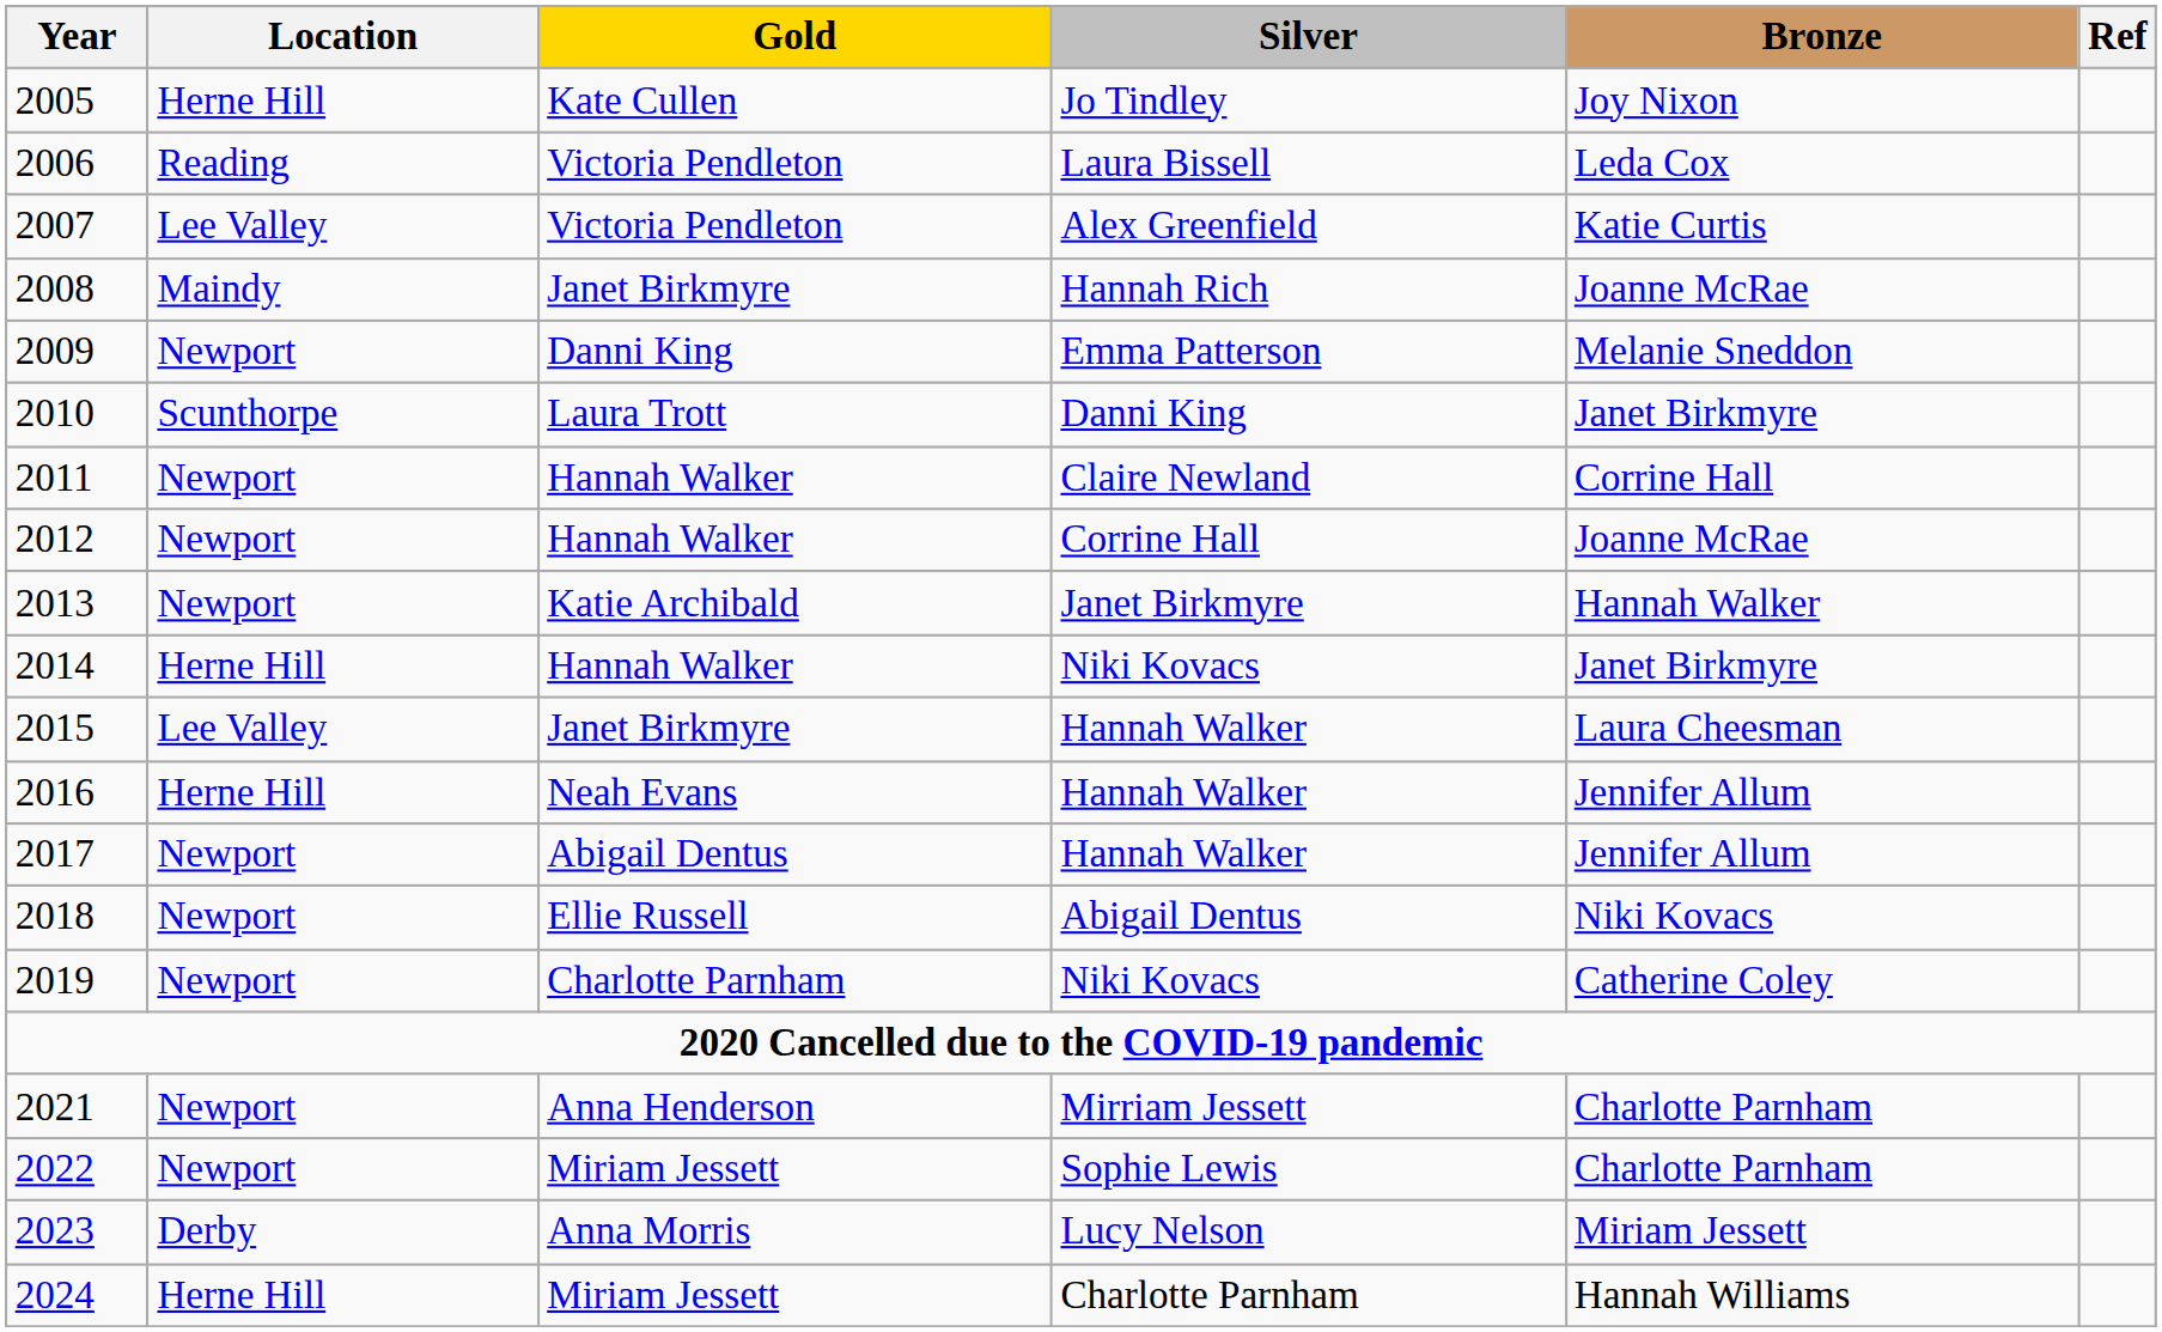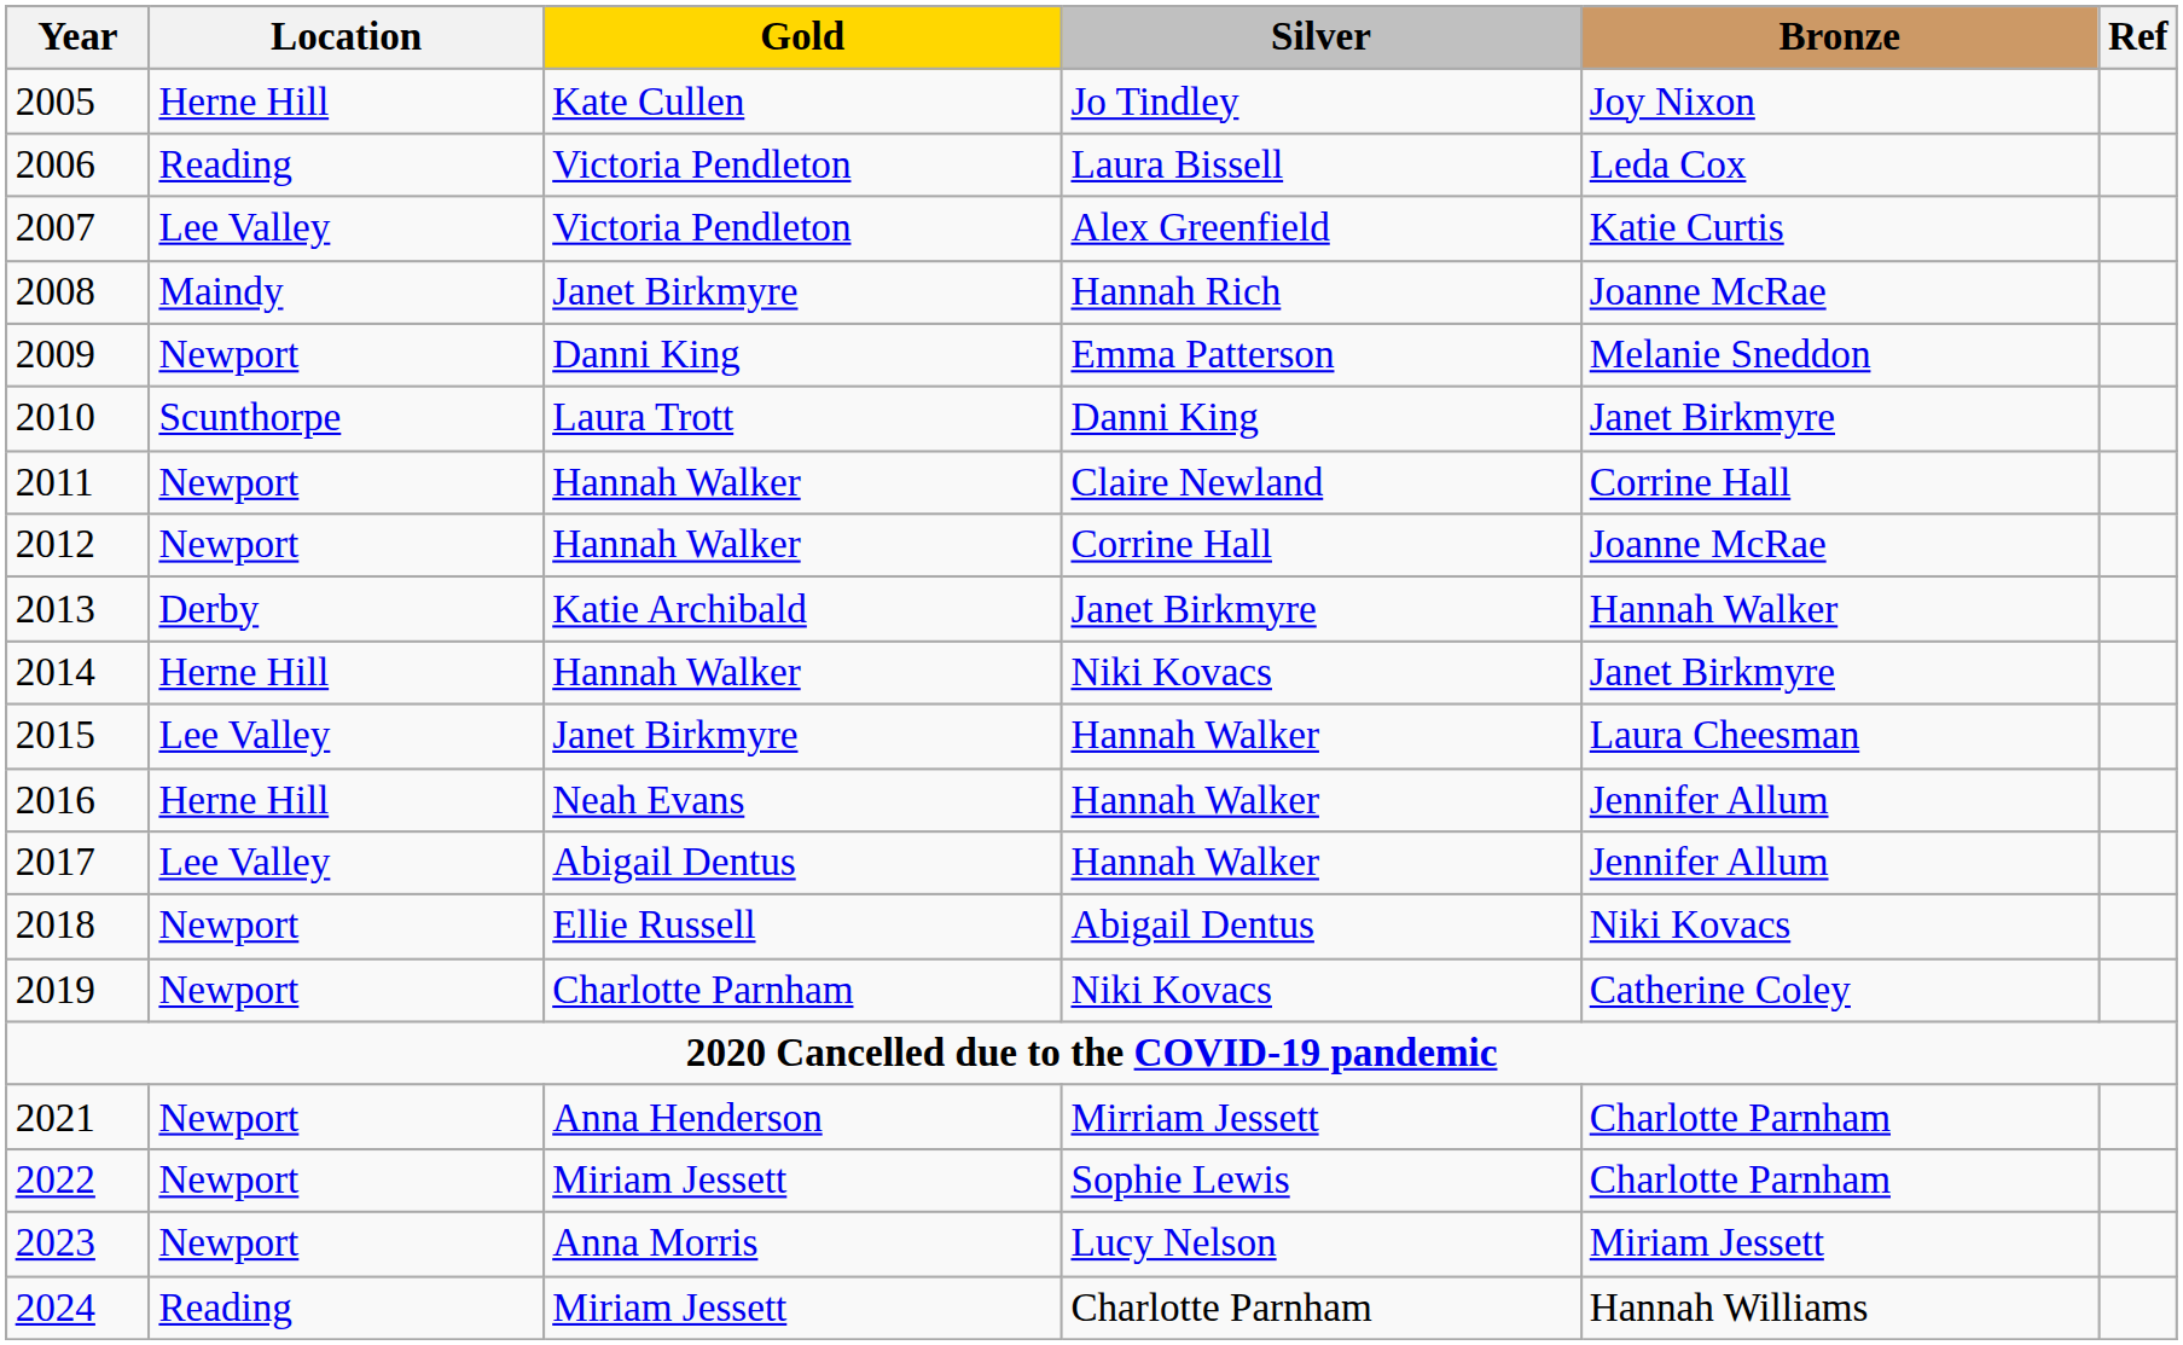2013 | Location: Newport -> Derby
2017 | Location: Newport -> Lee Valley
2023 | Location: Derby -> Newport
2024 | Location: Herne Hill -> Reading
